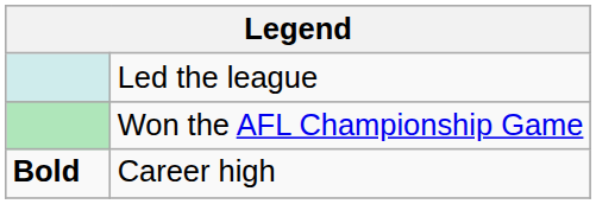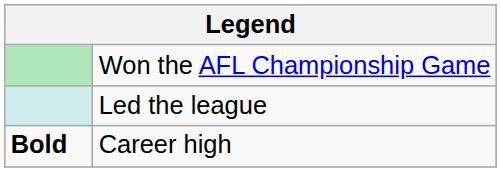rows swapped: Won the AFL Championship Game <-> Led the league
